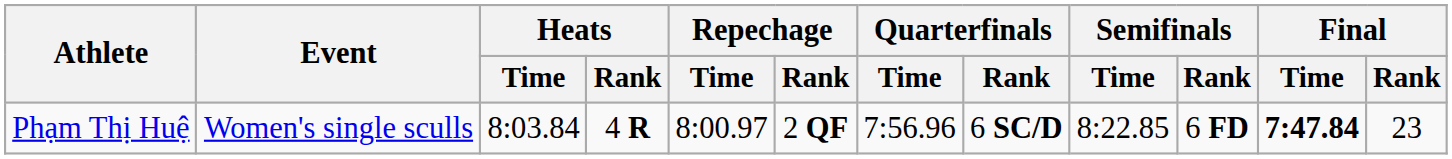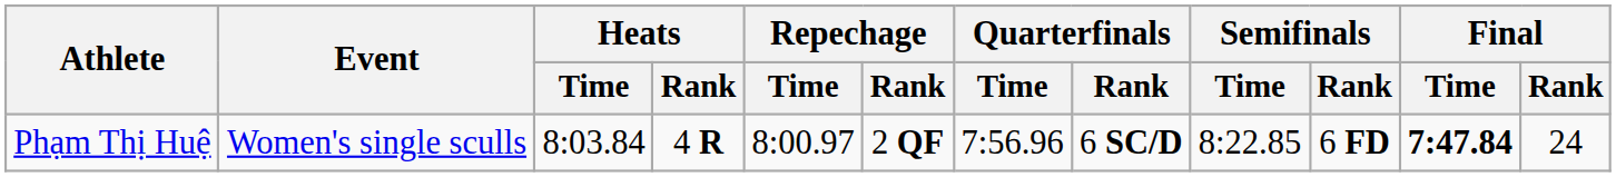Phạm Thị Huệ | Final / Rank: 23 -> 24
